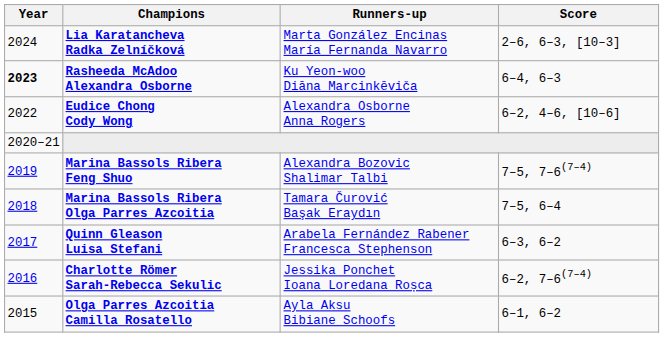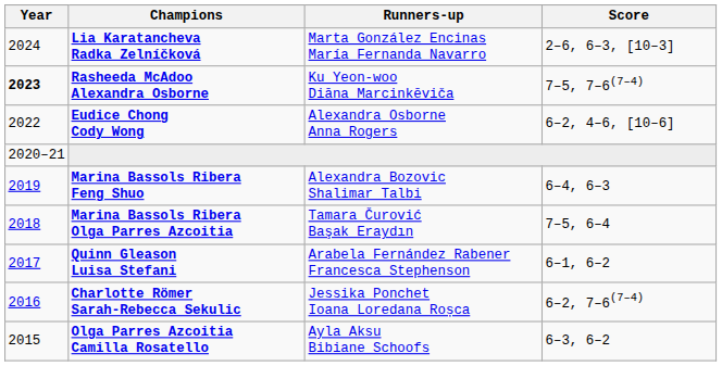Rasheeda McAdoo Alexandra Osborne | Score: 6–4, 6–3 -> 7–5, 7–6(7–4)
Marina Bassols Ribera Feng Shuo | Score: 7–5, 7–6(7–4) -> 6–4, 6–3
Quinn Gleason Luisa Stefani | Score: 6–3, 6–2 -> 6–1, 6–2
Olga Parres Azcoitia Camilla Rosatello | Score: 6–1, 6–2 -> 6–3, 6–2
